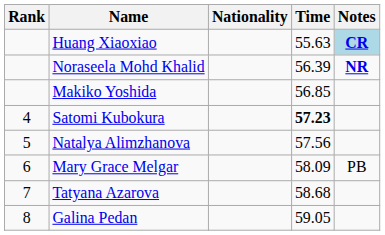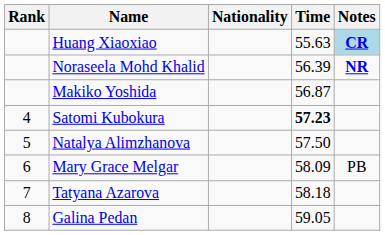Makiko Yoshida | Time: 56.85 -> 56.87
Natalya Alimzhanova | Time: 57.56 -> 57.50
Tatyana Azarova | Time: 58.68 -> 58.18
